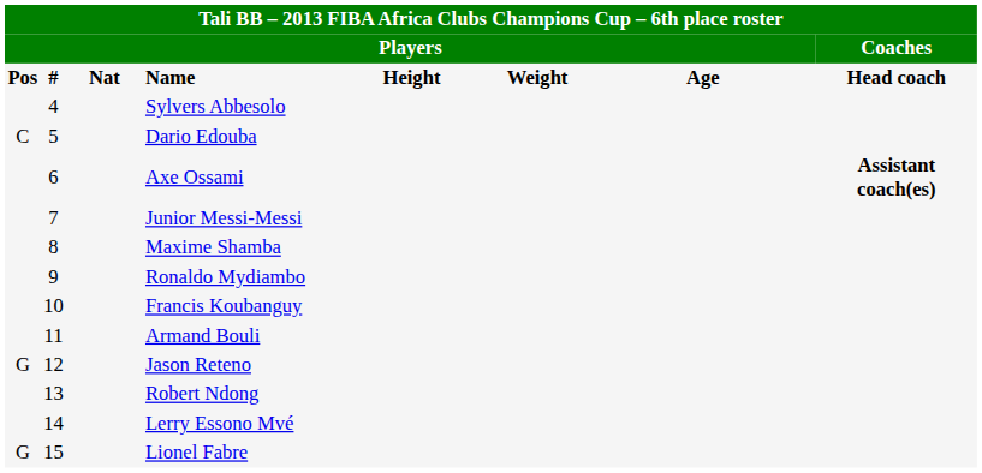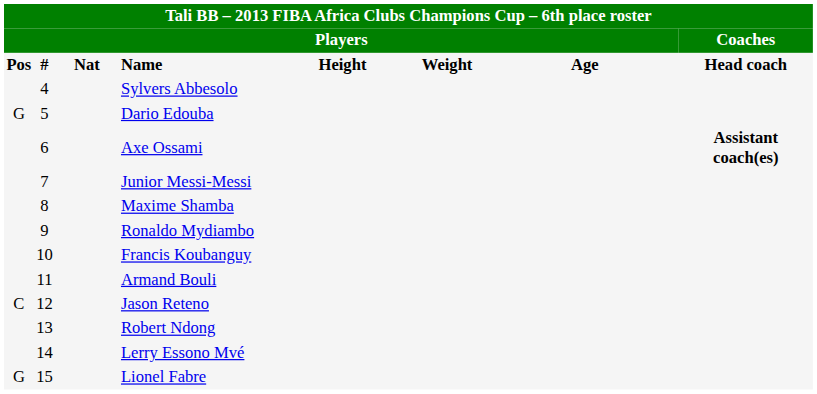Dario Edouba | column 1: C -> G
Jason Reteno | column 1: G -> C
